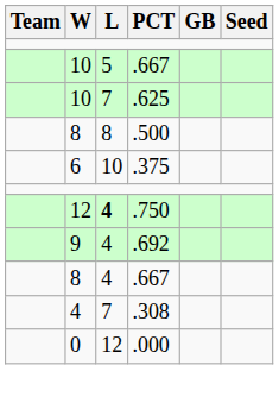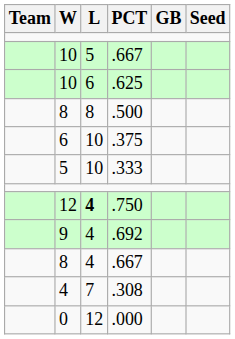.625 | L: 7 -> 6
+ row: 5 | 10 | .333
